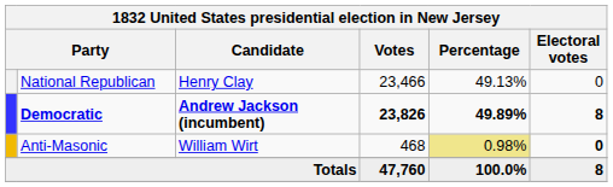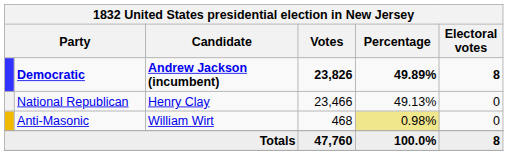rows swapped: Democratic <-> National Republican
Anti-Masonic | Electoral votes: bold -> normal
